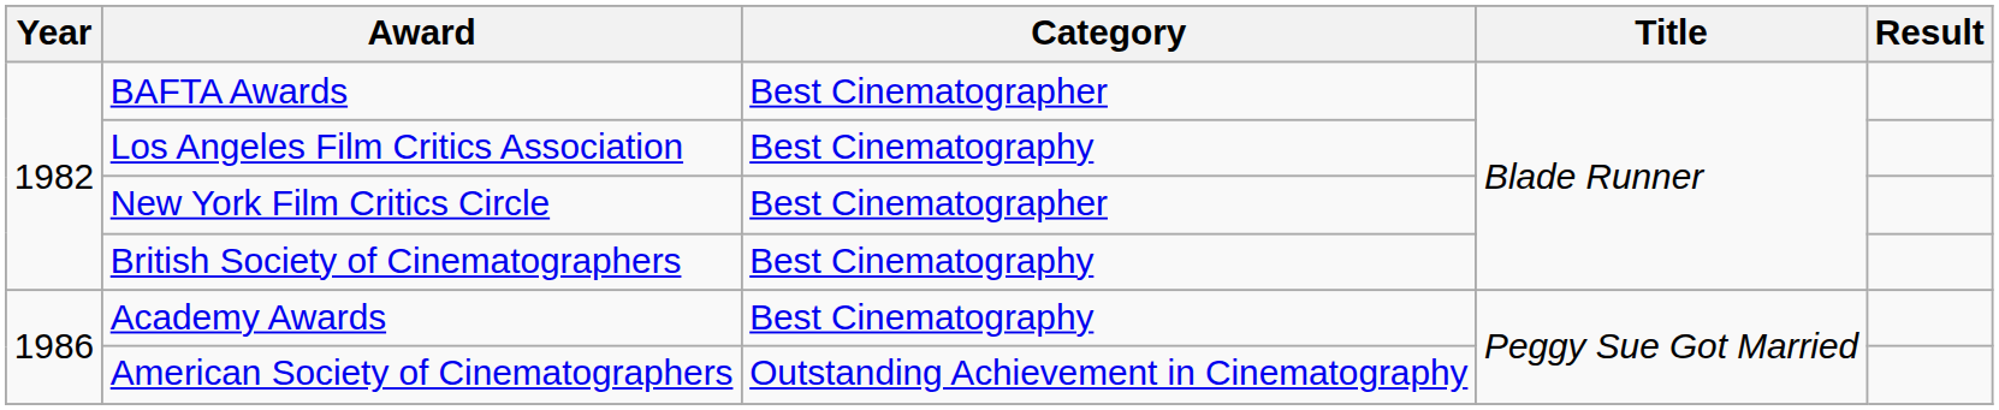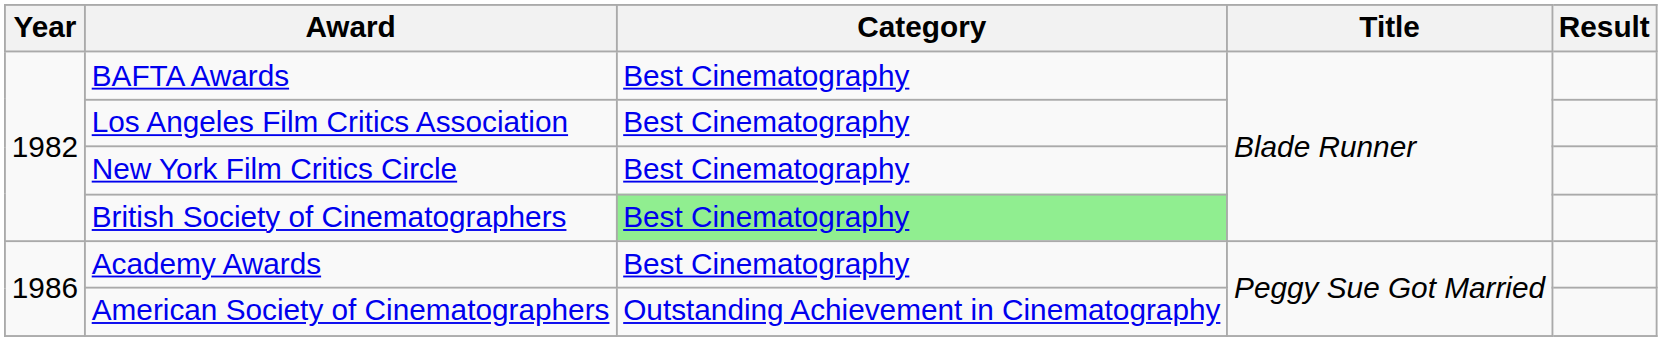BAFTA Awards | Category: Best Cinematographer -> Best Cinematography
New York Film Critics Circle | Category: Best Cinematographer -> Best Cinematography
British Society of Cinematographers | Category: no background -> lightgreen background
